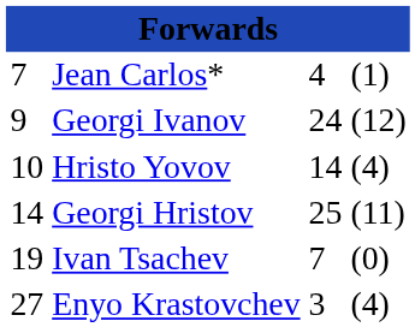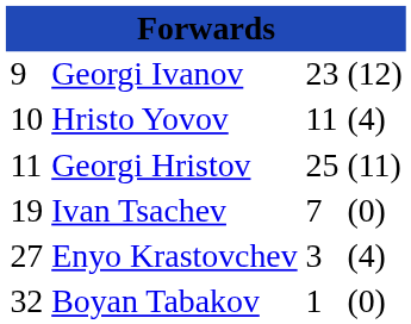- row: 7 | Jean Carlos* | 4 | (1)
Georgi Ivanov | column 3: 24 -> 23
Hristo Yovov | column 3: 14 -> 11
Georgi Hristov | column 1: 14 -> 11
+ row: 32 | Boyan Tabakov | 1 | (0)
